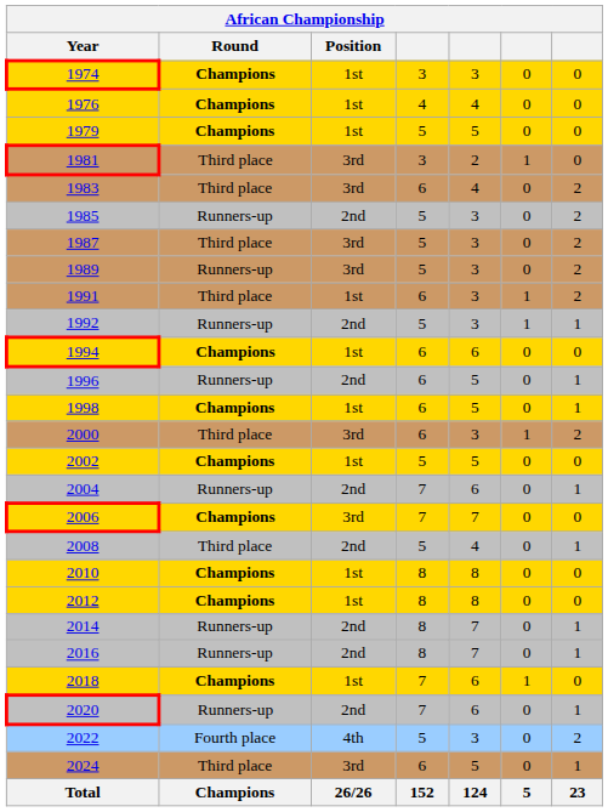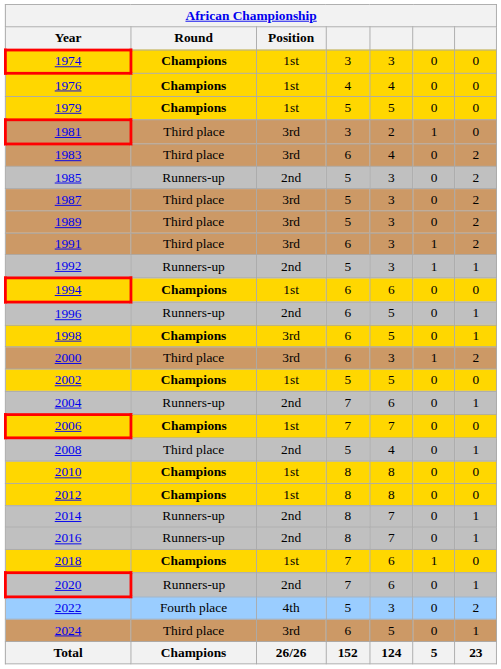1989 | Round: Runners-up -> Third place
1991 | Position: 1st -> 3rd
1998 | Position: 1st -> 3rd
2006 | Position: 3rd -> 1st
